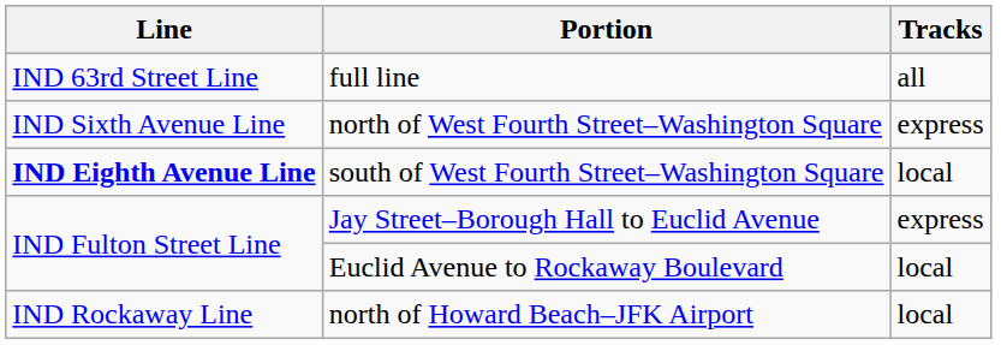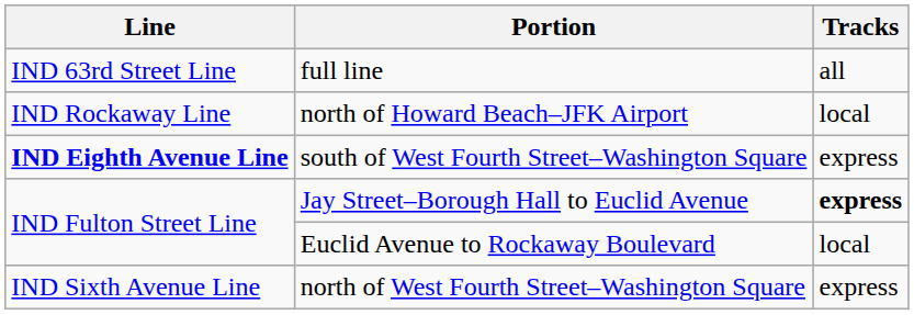rows swapped: north of West Fourth Street–Washington Square <-> north of Howard Beach–JFK Airport
south of West Fourth Street–Washington Square | Tracks: local -> express
Jay Street–Borough Hall to Euclid Avenue | Tracks: normal -> bold
